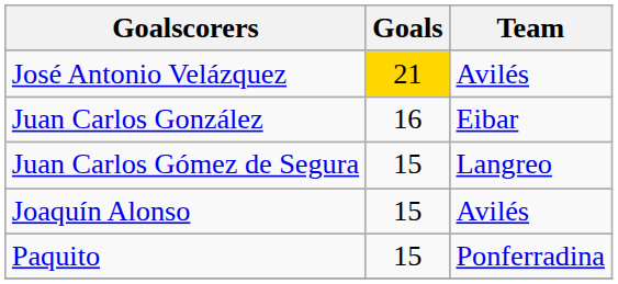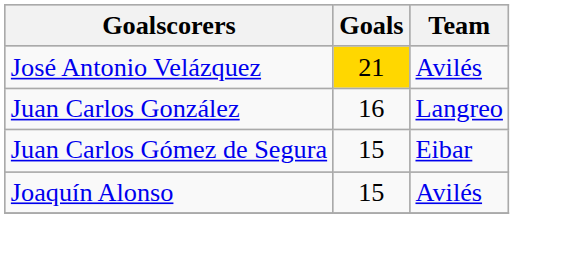Juan Carlos González | Team: Eibar -> Langreo
Juan Carlos Gómez de Segura | Team: Langreo -> Eibar
- row: Paquito | 15 | Ponferradina
